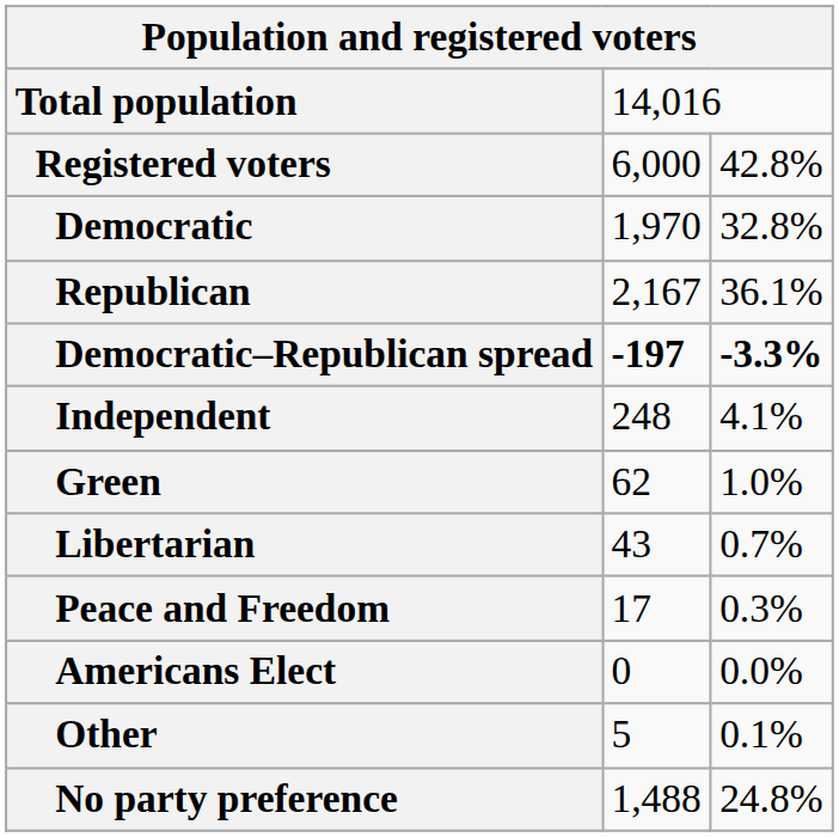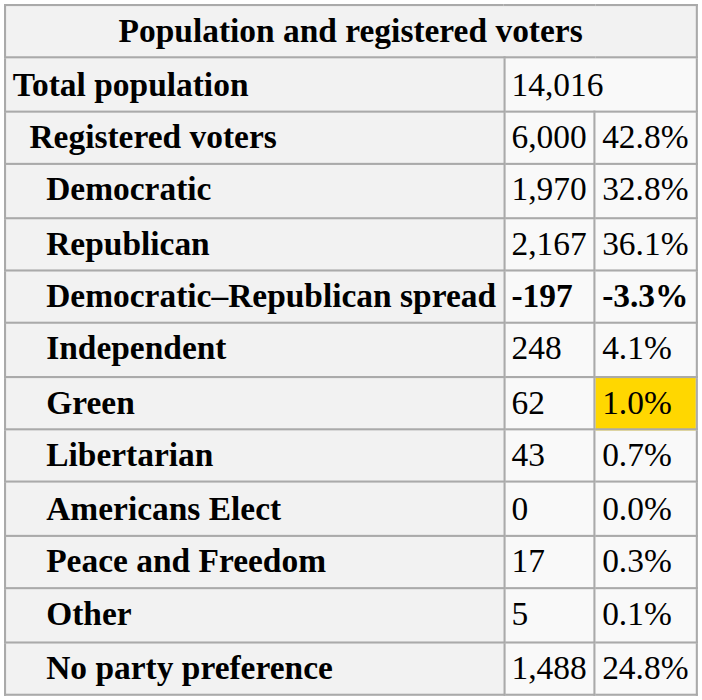Green | column 3: no background -> gold background
rows swapped: Peace and Freedom <-> Americans Elect
